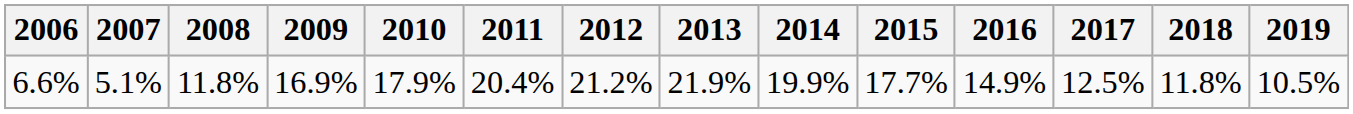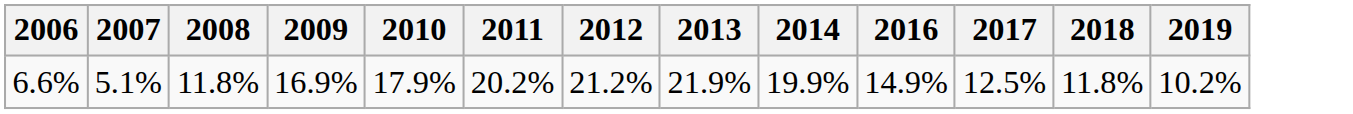- column: 2015 | 17.7%
6.6% | 2011: 20.4% -> 20.2%
6.6% | 2019: 10.5% -> 10.2%
